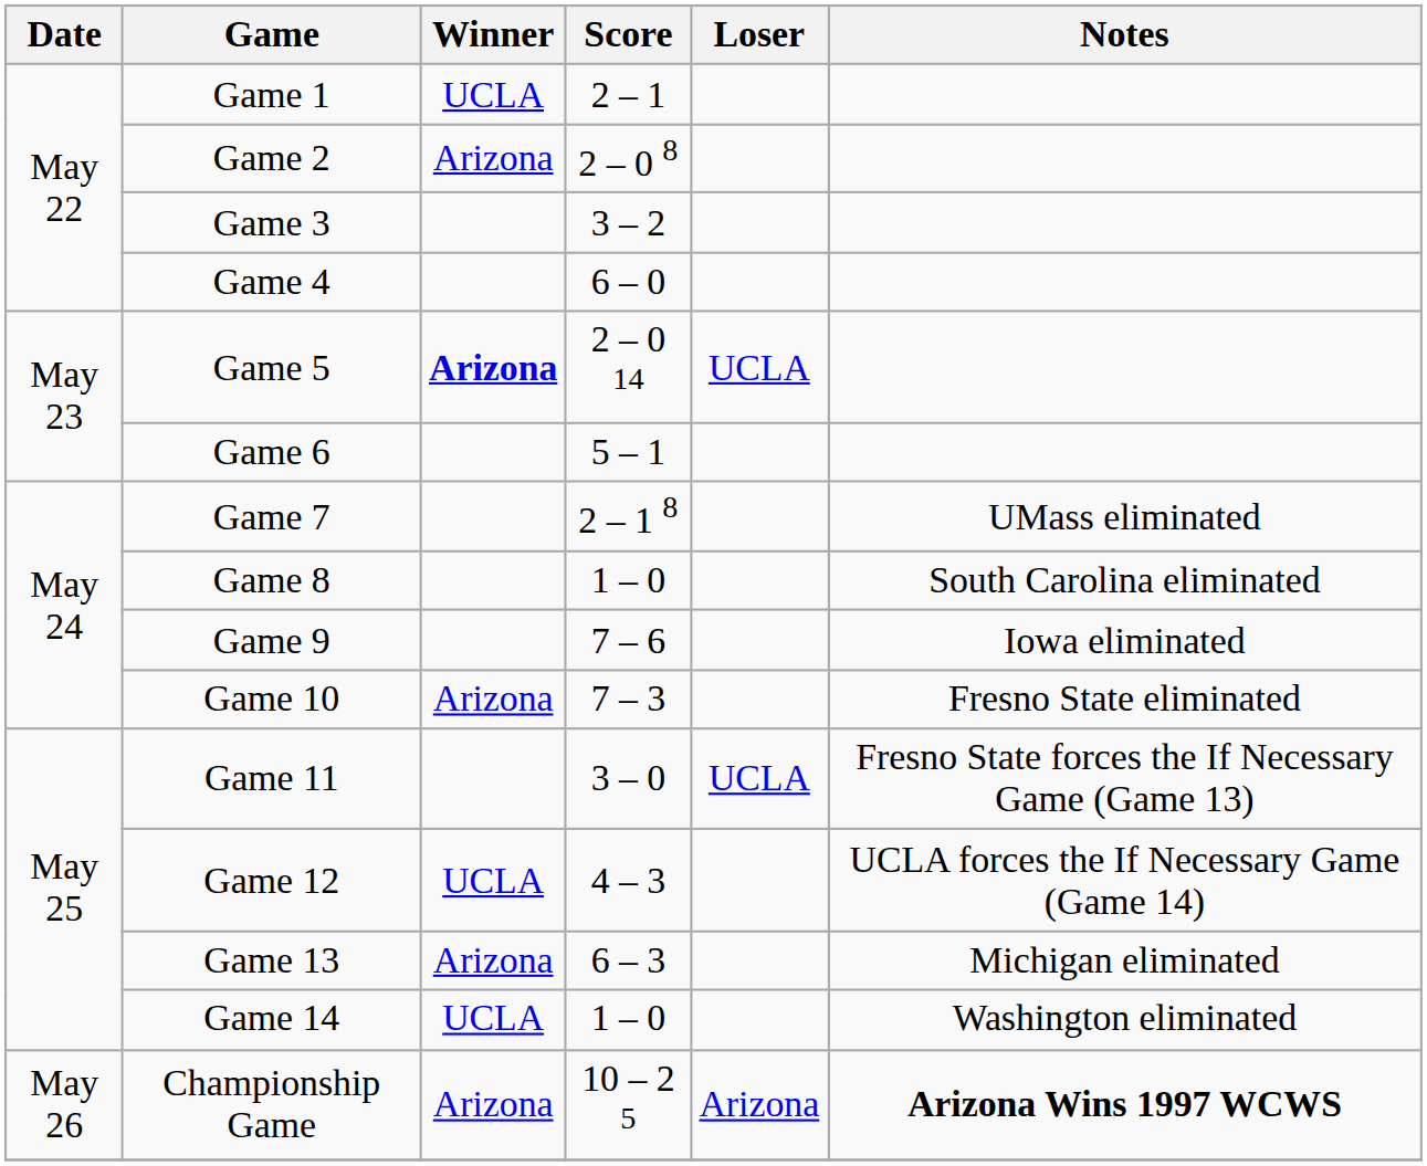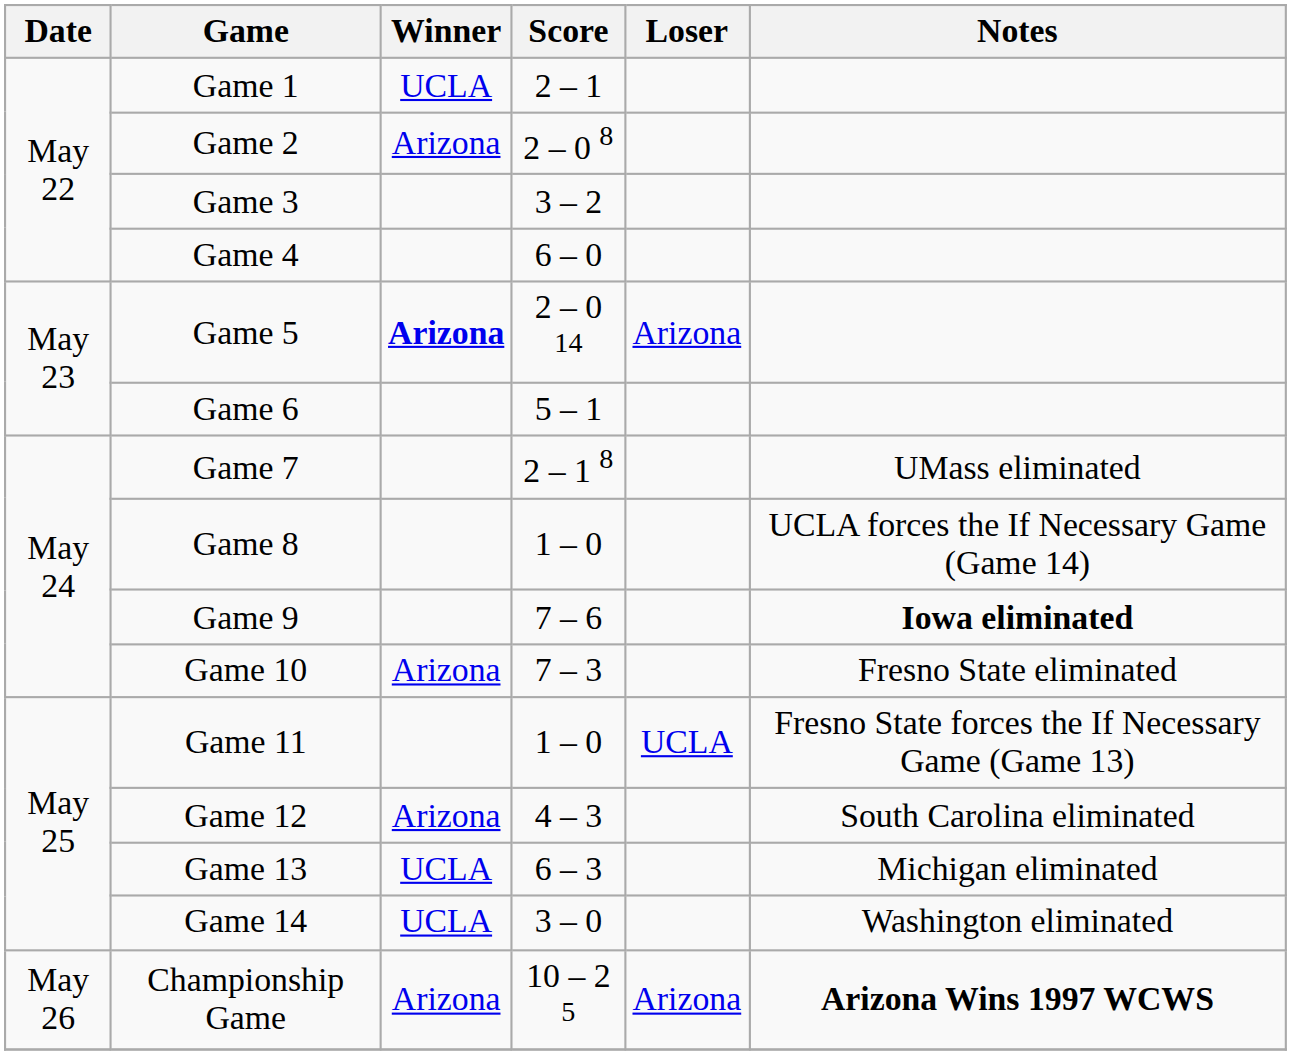Game 5 | Loser: UCLA -> Arizona
Game 8 | Notes: South Carolina eliminated -> UCLA forces the If Necessary Game (Game 14)
Game 9 | Notes: normal -> bold
Game 11 | Score: 3 – 0 -> 1 – 0
Game 12 | Winner: UCLA -> Arizona
Game 12 | Notes: UCLA forces the If Necessary Game (Game 14) -> South Carolina eliminated
Game 13 | Winner: Arizona -> UCLA
Game 14 | Score: 1 – 0 -> 3 – 0
